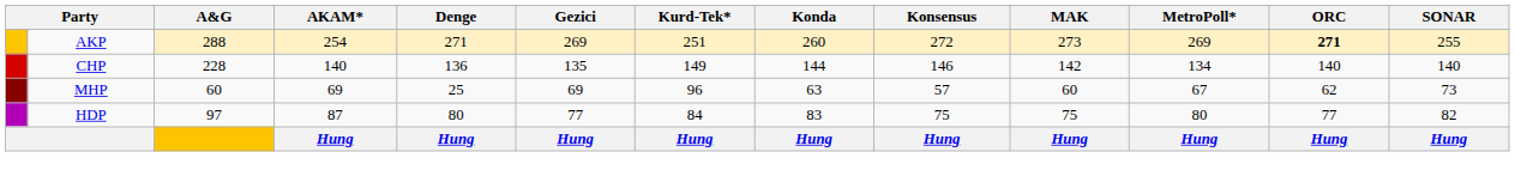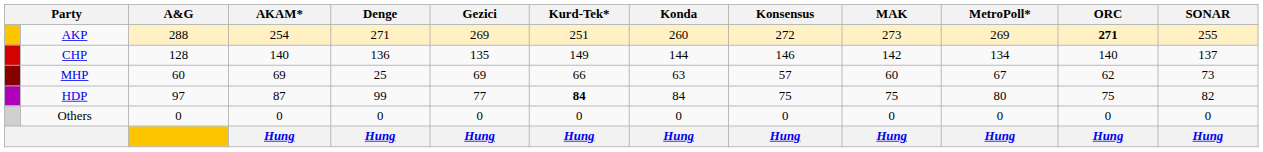CHP | A&G: 228 -> 128
CHP | SONAR: 140 -> 137
MHP | Kurd-Tek*: 96 -> 66
HDP | Denge: 80 -> 99
HDP | Kurd-Tek*: normal -> bold
HDP | Konda: 83 -> 84
HDP | ORC: 77 -> 75
+ row: Others | 0 | 0 | 0 | 0 | 0 | 0 | 0 | 0 | 0 | 0 | 0
